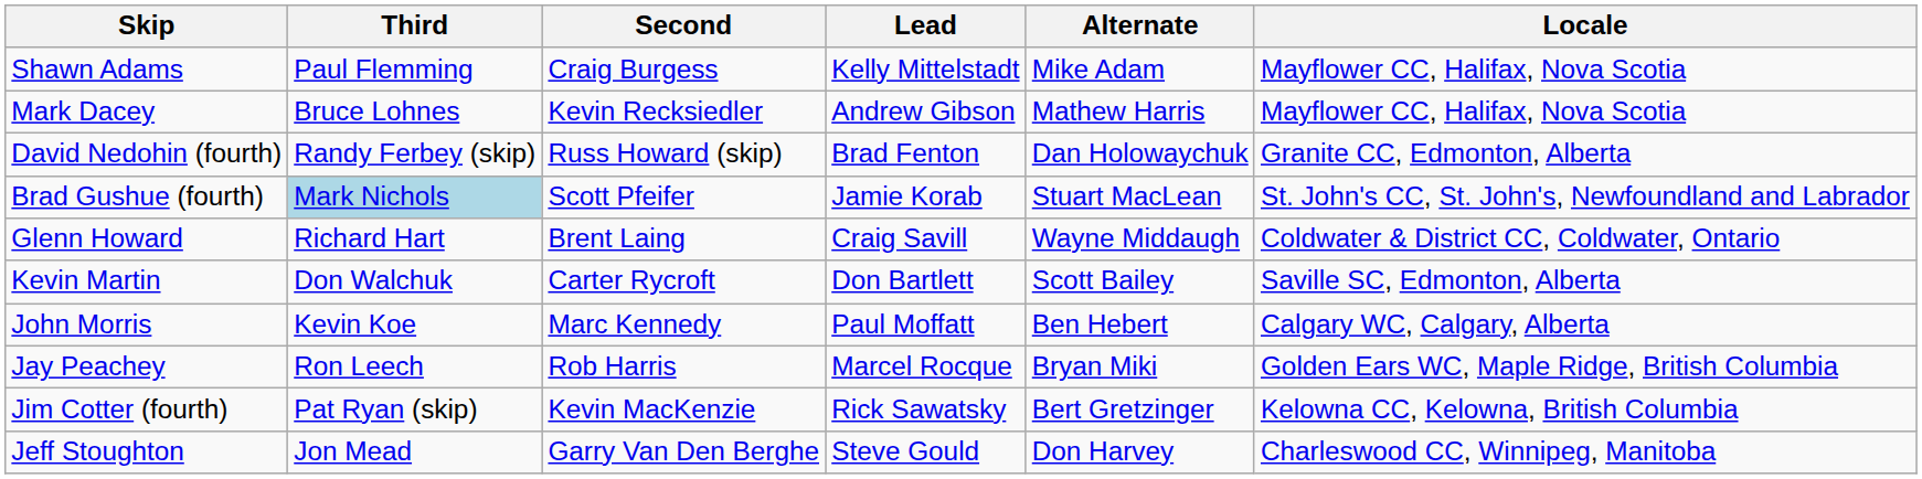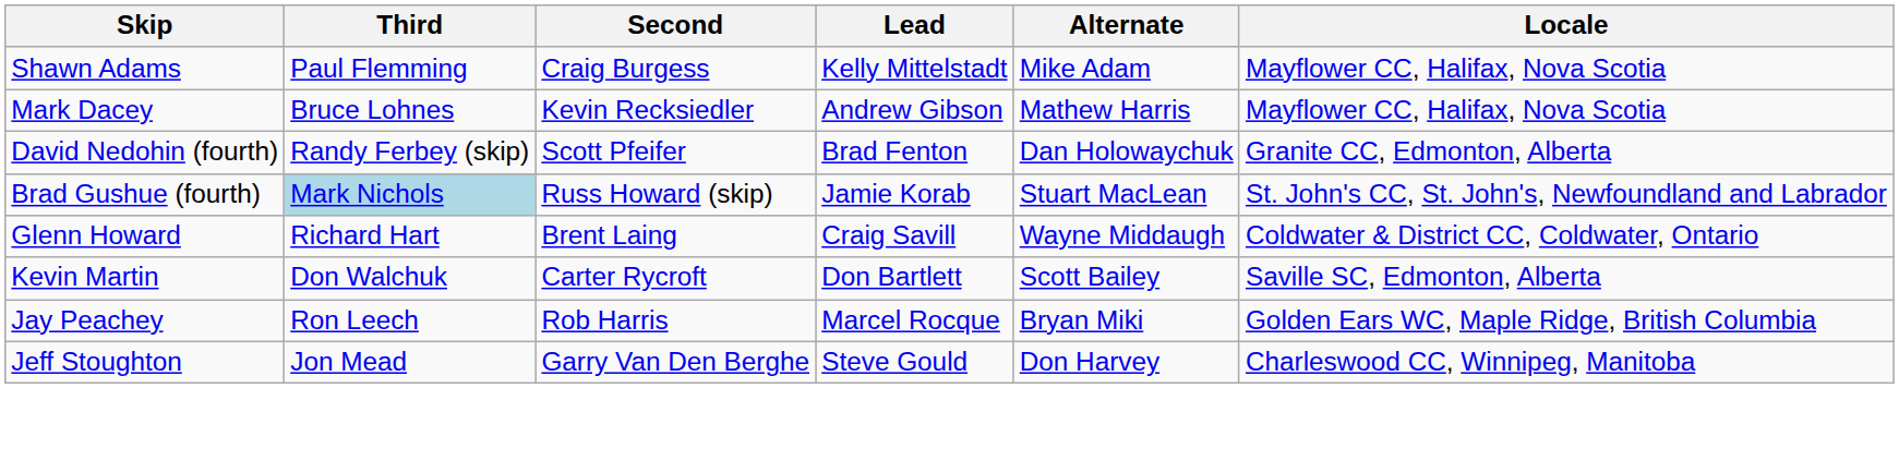David Nedohin (fourth) | Second: Russ Howard (skip) -> Scott Pfeifer
Brad Gushue (fourth) | Second: Scott Pfeifer -> Russ Howard (skip)
- row: John Morris | Kevin Koe | Marc Kennedy | Paul Moffatt | Ben Hebert | Calgary WC, Calgary, Alberta
- row: Jim Cotter (fourth) | Pat Ryan (skip) | Kevin MacKenzie | Rick Sawatsky | Bert Gretzinger | Kelowna CC, Kelowna, British Columbia
